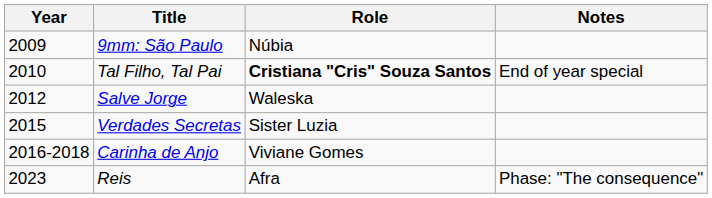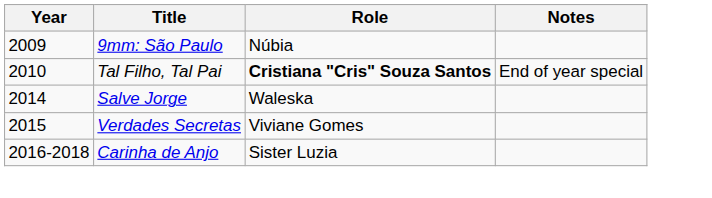Salve Jorge | Year: 2012 -> 2014
Verdades Secretas | Role: Sister Luzia -> Viviane Gomes
Carinha de Anjo | Role: Viviane Gomes -> Sister Luzia
- row: 2023 | Reis | Afra | Phase: "The consequence"
